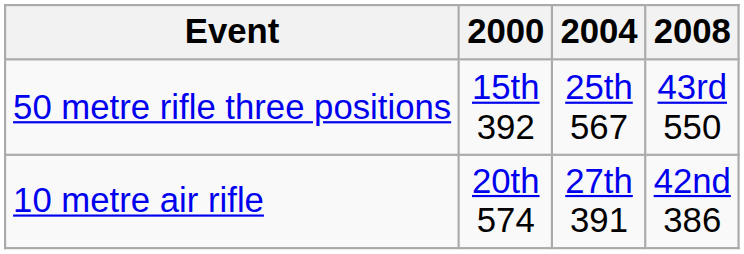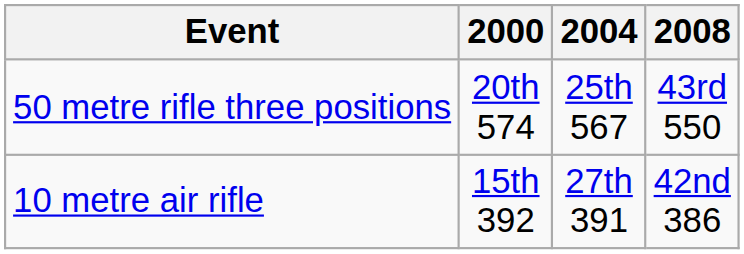50 metre rifle three positions | 2000: 15th 392 -> 20th 574
10 metre air rifle | 2000: 20th 574 -> 15th 392
